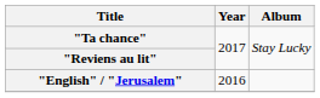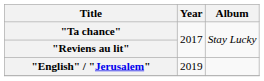"English" / "Jerusalem" | Year: 2016 -> 2019
